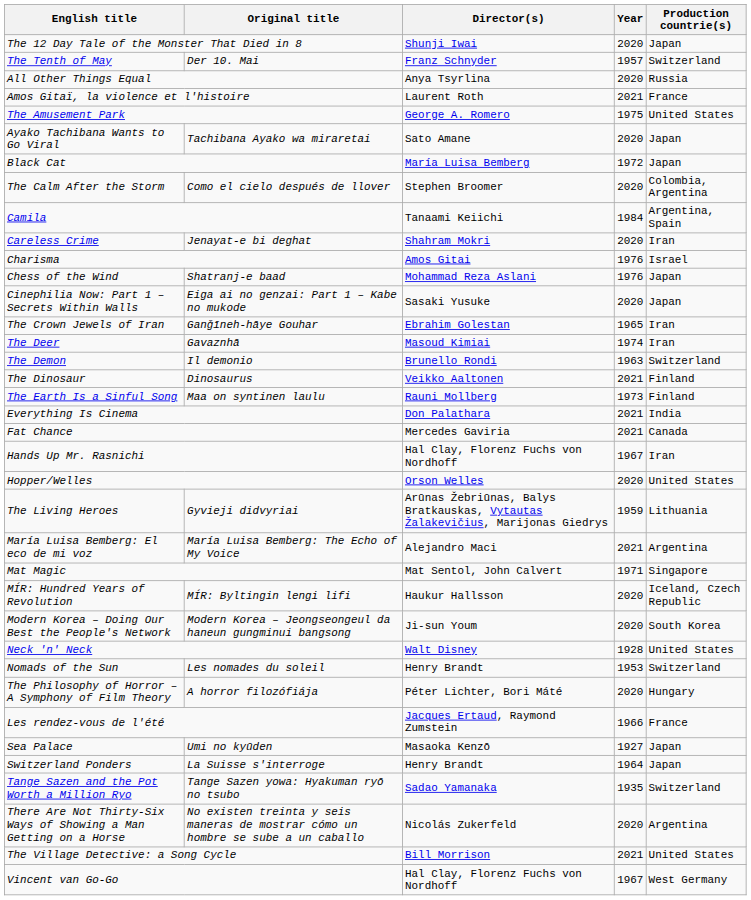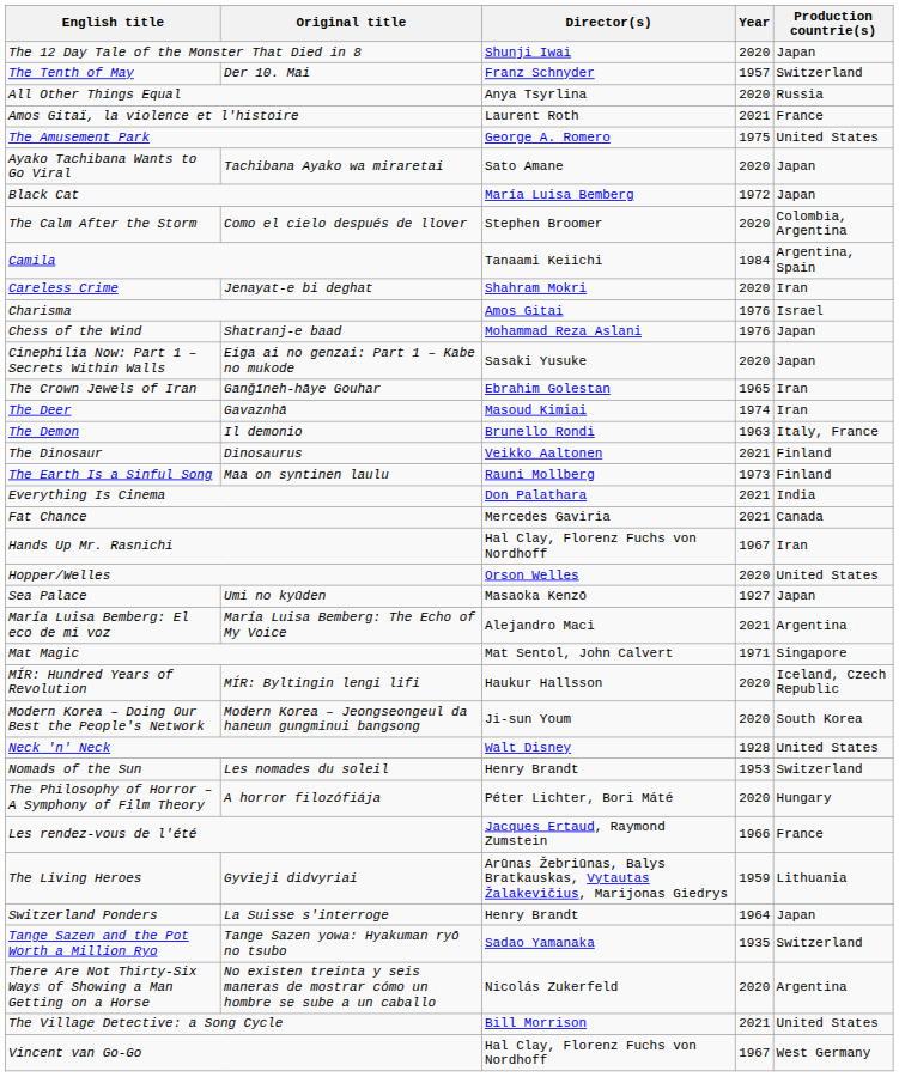The Demon | Production countrie(s): Switzerland -> Italy, France
rows swapped: The Living Heroes <-> Sea Palace
